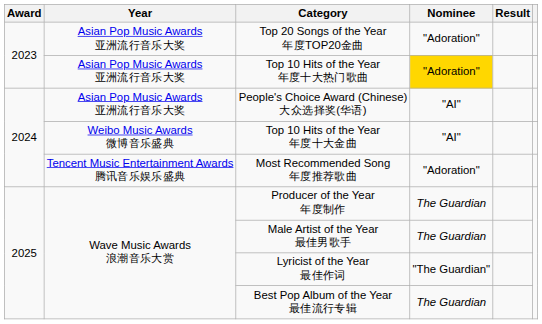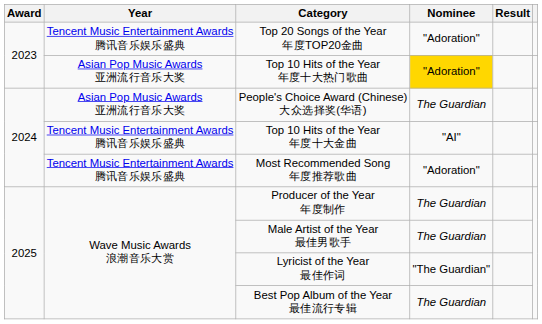Top 20 Songs of the Year 年度TOP20金曲 | Year: Asian Pop Music Awards 亚洲流行音乐大奖 -> Tencent Music Entertainment Awards 腾讯音乐娱乐盛典
People's Choice Award (Chinese) 大众选择奖(华语) | Nominee: "AI" -> The Guardian
Top 10 Hits of the Year 年度十大金曲 | Year: Weibo Music Awards 微博音乐盛典 -> Tencent Music Entertainment Awards 腾讯音乐娱乐盛典
